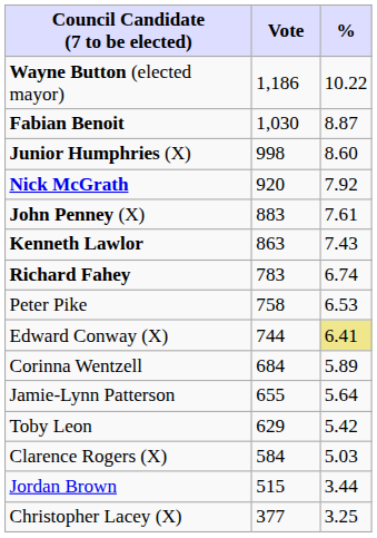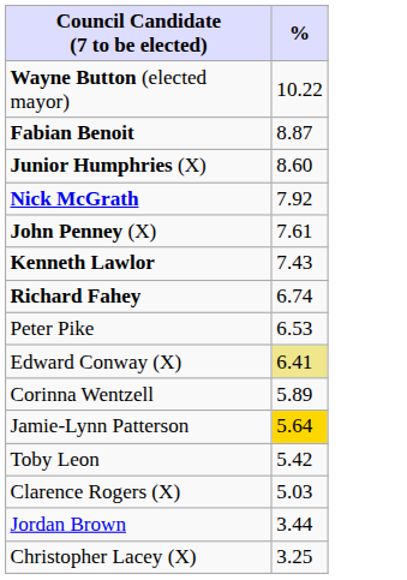- column: Vote | 1,186 | 1,030 | 998 | 920 | 883 | 863 | 783 | 758 | 744 | 684 | 655 | 629 | 584 | 515 | 377
Jamie-Lynn Patterson | %: no background -> gold background
